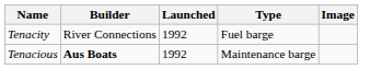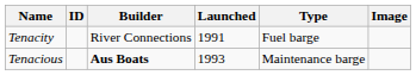+ column: ID
Tenacity | Launched: 1992 -> 1991
Tenacious | Launched: 1992 -> 1993
